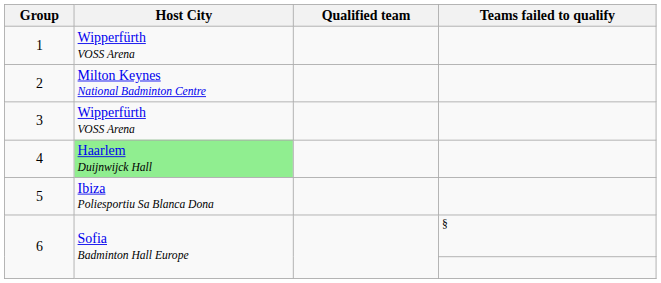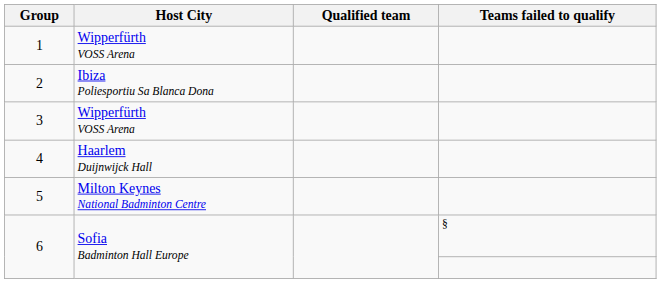2 | Host City: Milton Keynes National Badminton Centre -> Ibiza Poliesportiu Sa Blanca Dona
4 | Host City: lightgreen background -> no background
5 | Host City: Ibiza Poliesportiu Sa Blanca Dona -> Milton Keynes National Badminton Centre
